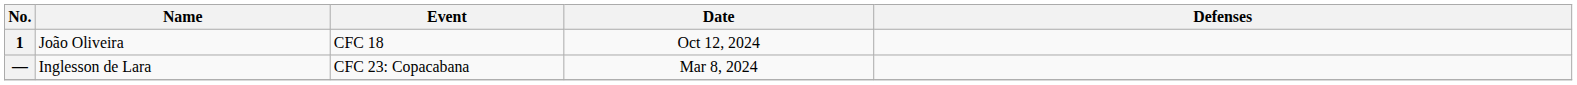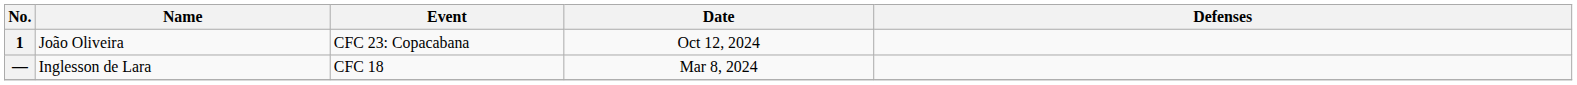1 | Event: CFC 18 -> CFC 23: Copacabana
— | Event: CFC 23: Copacabana -> CFC 18
